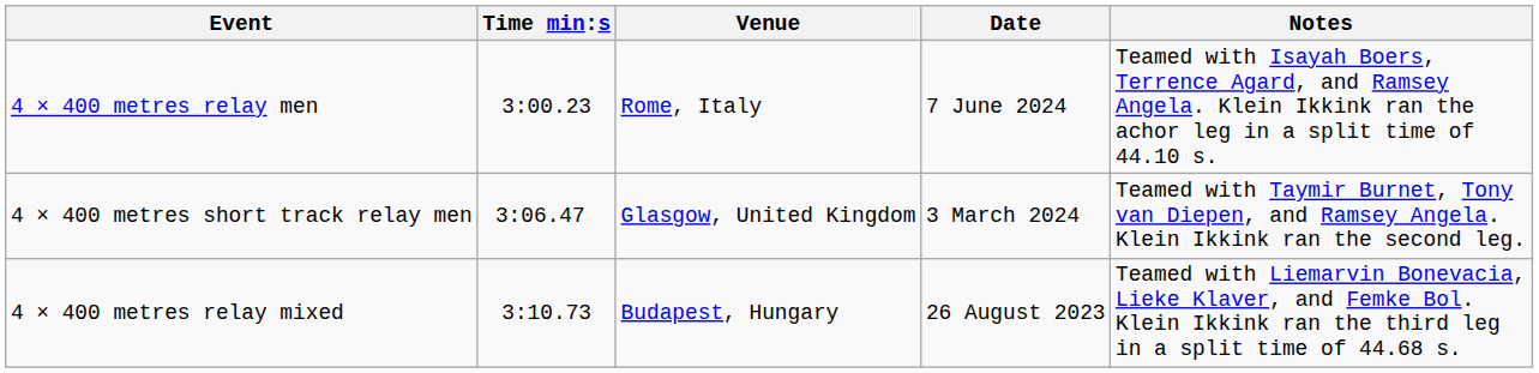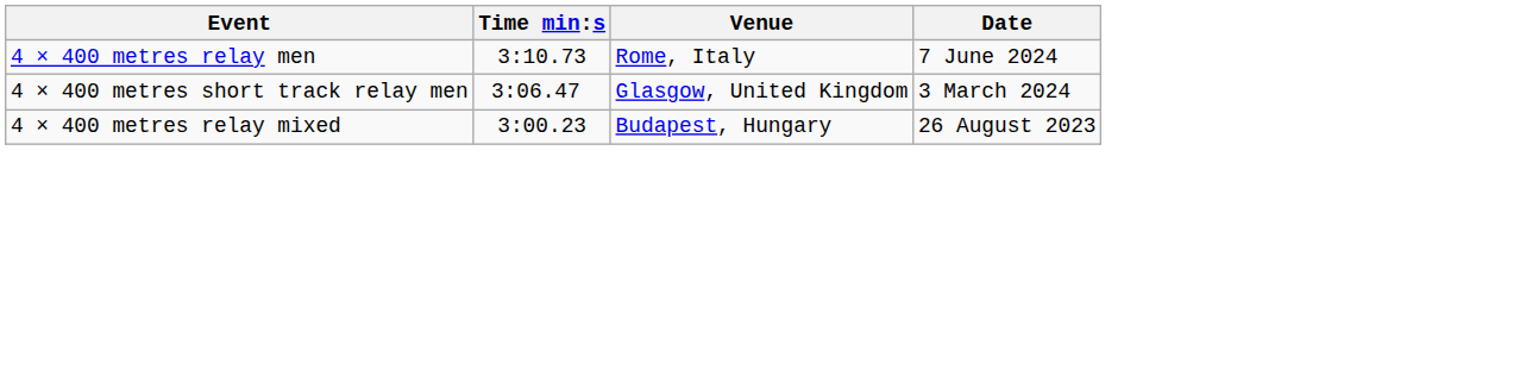- column: Notes | Teamed with Isayah Boers, Terrence Agard, and Ramsey Angela. Klein Ikkink ran the achor leg in a split time of 44.10 s. | Teamed with Taymir Burnet, Tony van Diepen, and Ramsey Angela. Klein Ikkink ran the second leg. | Teamed with Liemarvin Bonevacia, Lieke Klaver, and Femke Bol. Klein Ikkink ran the third leg in a split time of 44.68 s.
4 × 400 metres relay men | Time min:s: 3:00.23 -> 3:10.73
4 × 400 metres relay mixed | Time min:s: 3:10.73 -> 3:00.23
